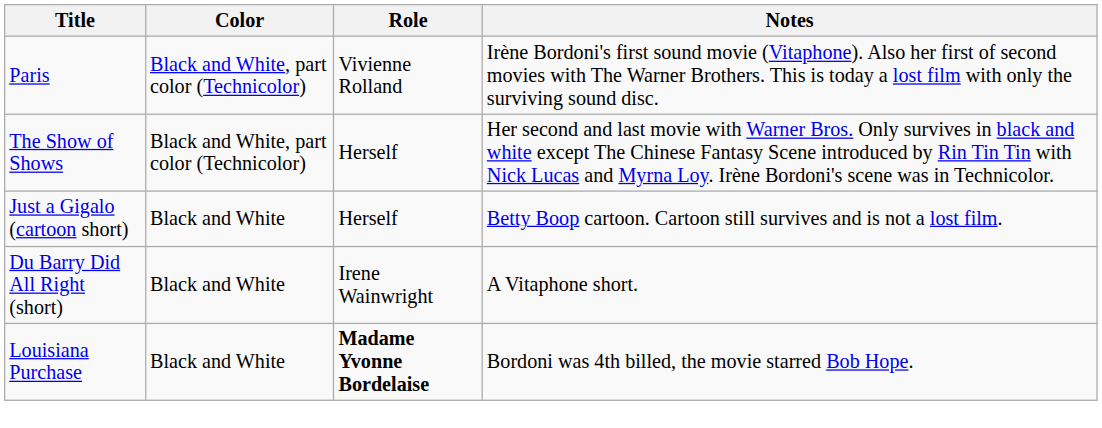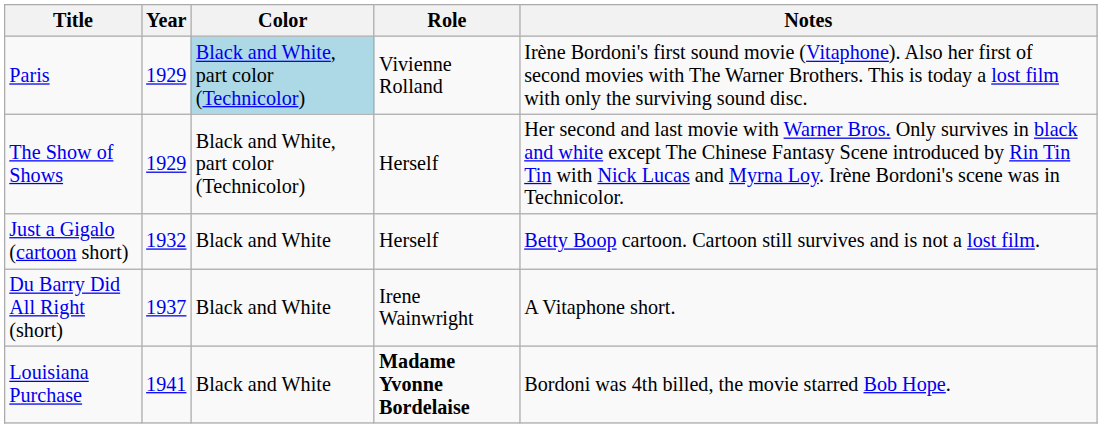+ column: Year | 1929 | 1929 | 1932 | 1937 | 1941
Paris | Color: no background -> lightblue background
